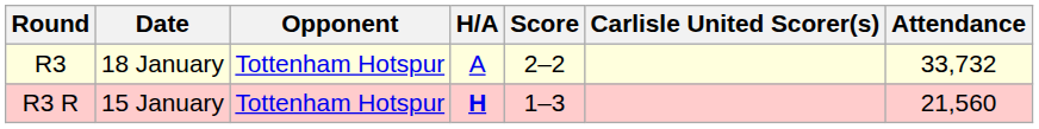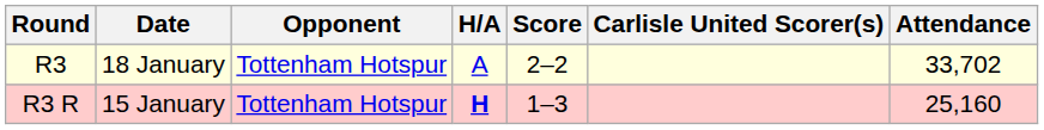R3 | Attendance: 33,732 -> 33,702
R3 R | Attendance: 21,560 -> 25,160
